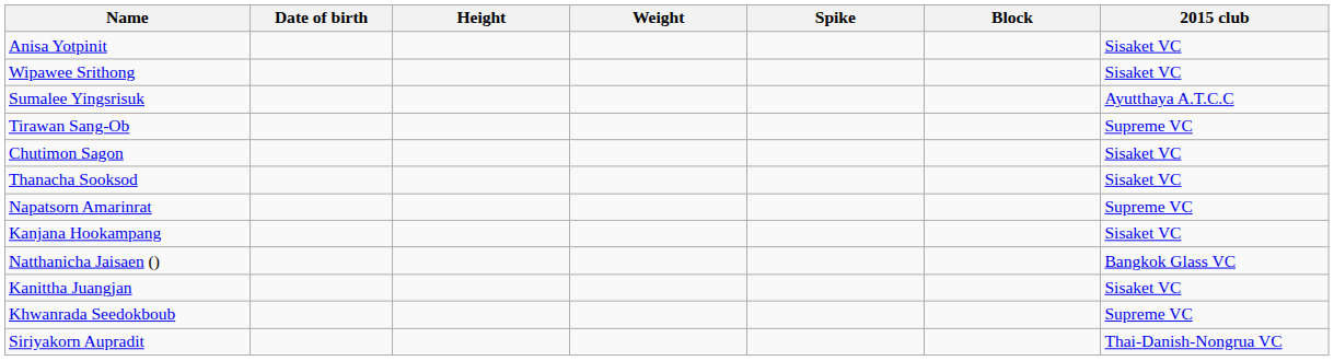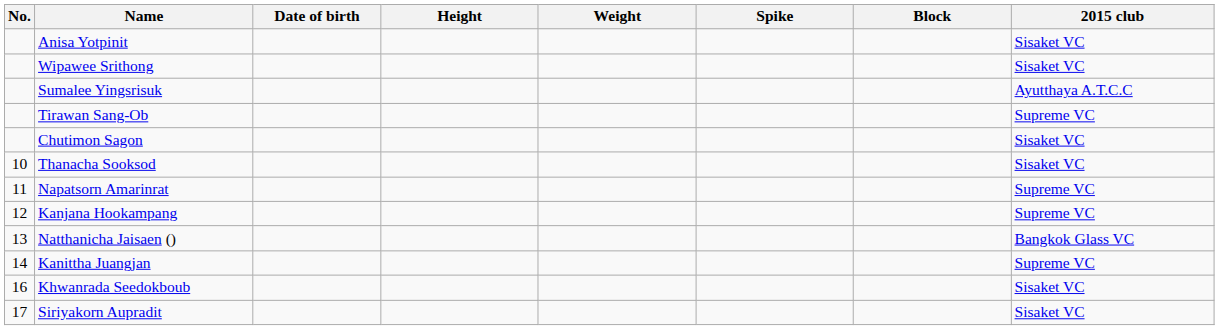+ column: No. | 10 | 11 | 12 | 13 | 14 | 16 | 17
Kanjana Hookampang | 2015 club: Sisaket VC -> Supreme VC
Kanittha Juangjan | 2015 club: Sisaket VC -> Supreme VC
Khwanrada Seedokboub | 2015 club: Supreme VC -> Sisaket VC
Siriyakorn Aupradit | 2015 club: Thai-Danish-Nongrua VC -> Sisaket VC
